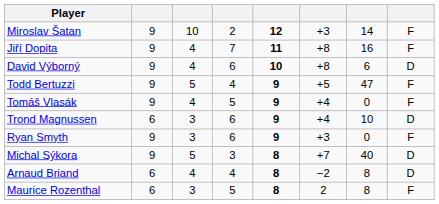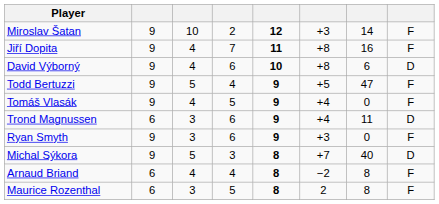Trond Magnussen | column 7: 10 -> 11
Arnaud Briand | column 8: D -> F
